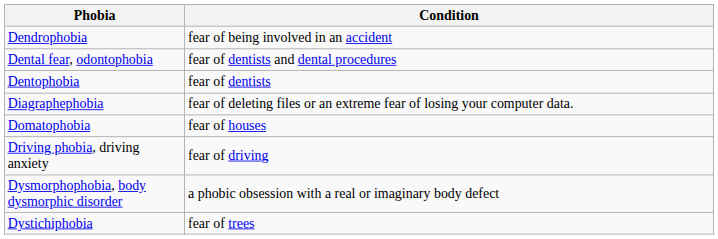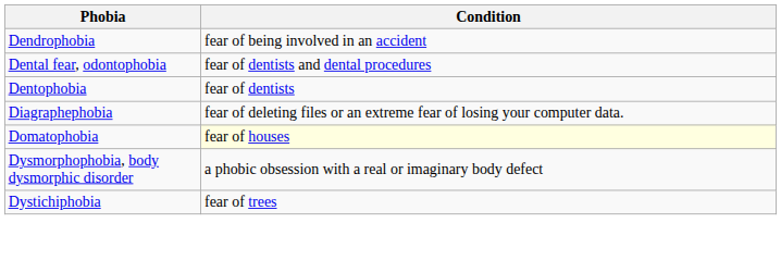Domatophobia | Condition: no background -> lightyellow background
- row: Driving phobia, driving anxiety | fear of driving
